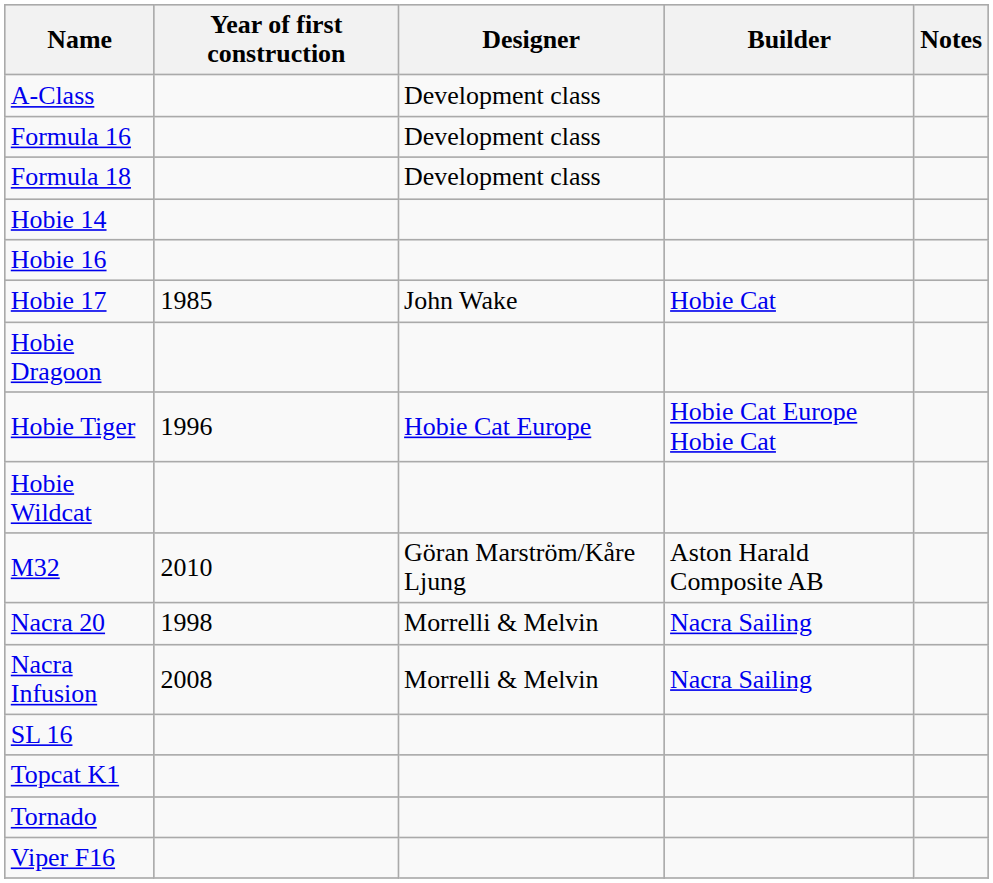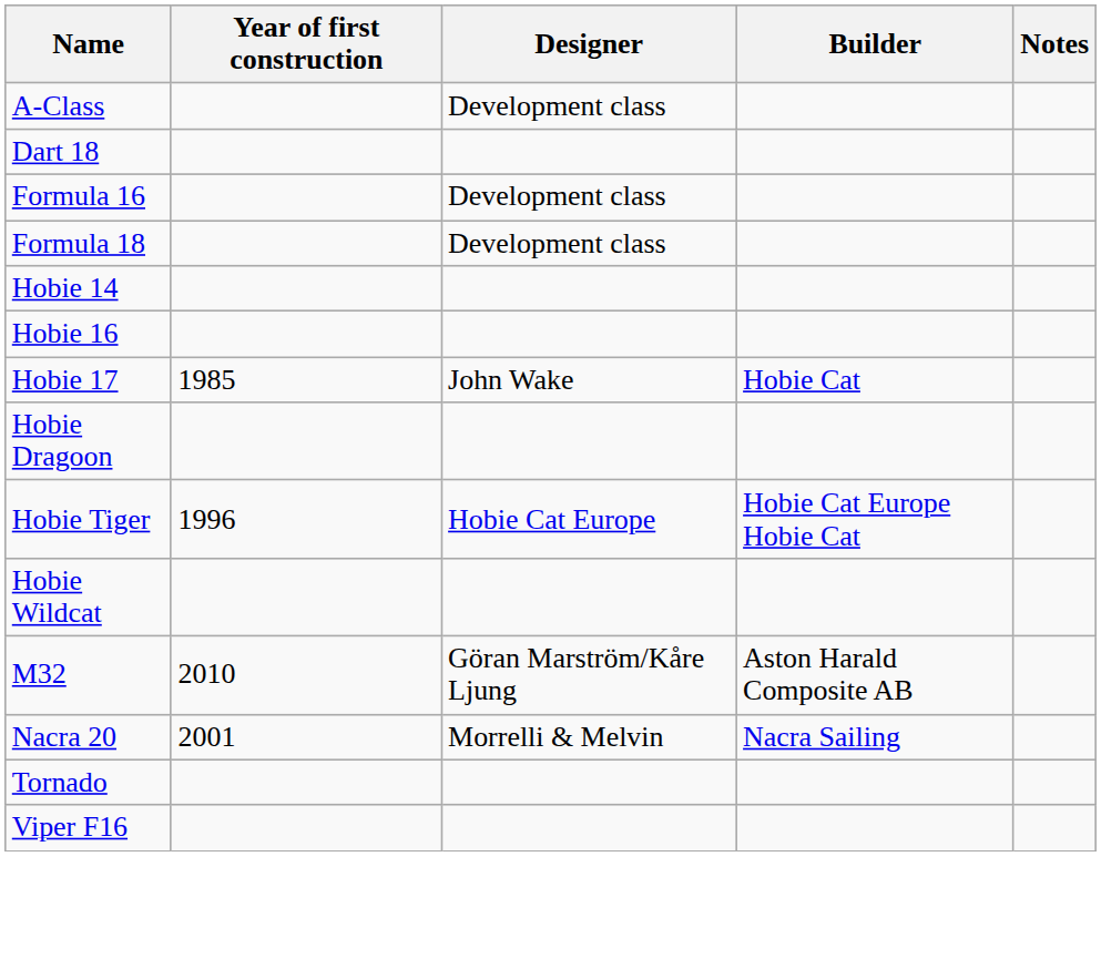+ row: Dart 18
Nacra 20 | Year of first construction: 1998 -> 2001
- row: Nacra Infusion | 2008 | Morrelli & Melvin | Nacra Sailing
- row: SL 16
- row: Topcat K1
